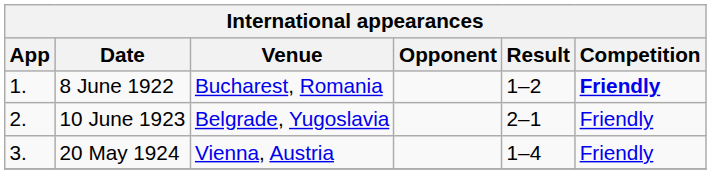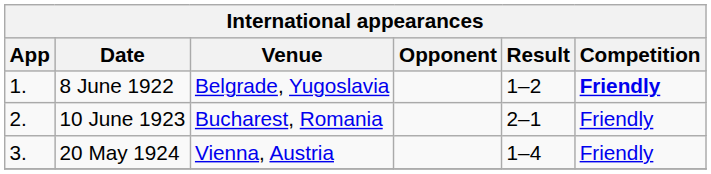8 June 1922 | Venue: Bucharest, Romania -> Belgrade, Yugoslavia
10 June 1923 | Venue: Belgrade, Yugoslavia -> Bucharest, Romania
